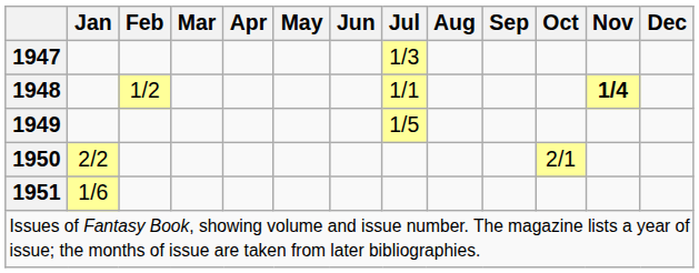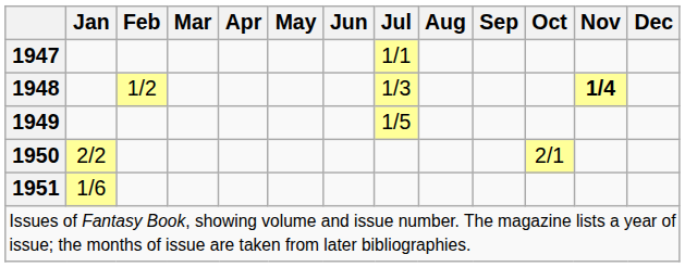1947 | Jul: 1/3 -> 1/1
1948 | Jul: 1/1 -> 1/3
